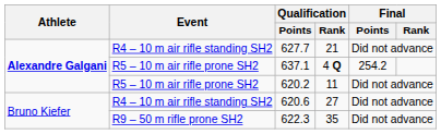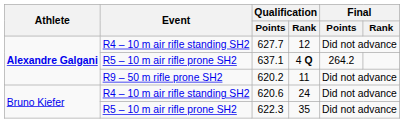627.7 | Qualification / Rank: 21 -> 12
637.1 | Final / Points: 254.2 -> 264.2
620.2 | Event: R5 – 10 m air rifle prone SH2 -> R9 – 50 m rifle prone SH2
620.6 | Qualification / Rank: 27 -> 24
622.3 | Event: R9 – 50 m rifle prone SH2 -> R5 – 10 m air rifle prone SH2
